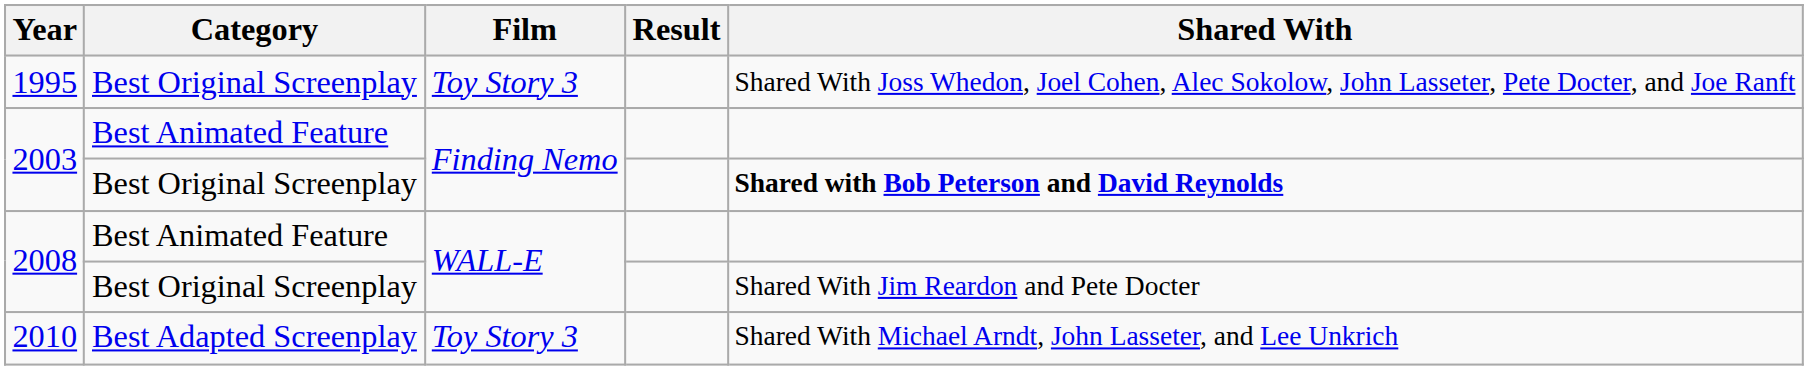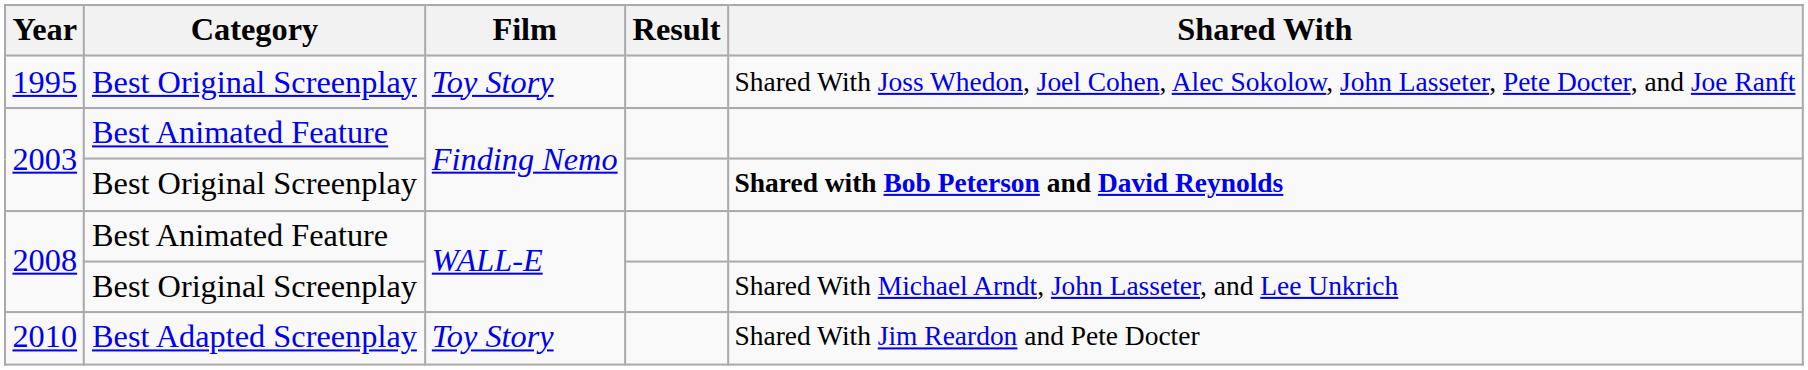1995 | Film: Toy Story 3 -> Toy Story
2008 / Best Original Screenplay | Shared With: Shared With Jim Reardon and Pete Docter -> Shared With Michael Arndt, John Lasseter, and Lee Unkrich
2010 | Film: Toy Story 3 -> Toy Story
2010 | Shared With: Shared With Michael Arndt, John Lasseter, and Lee Unkrich -> Shared With Jim Reardon and Pete Docter
